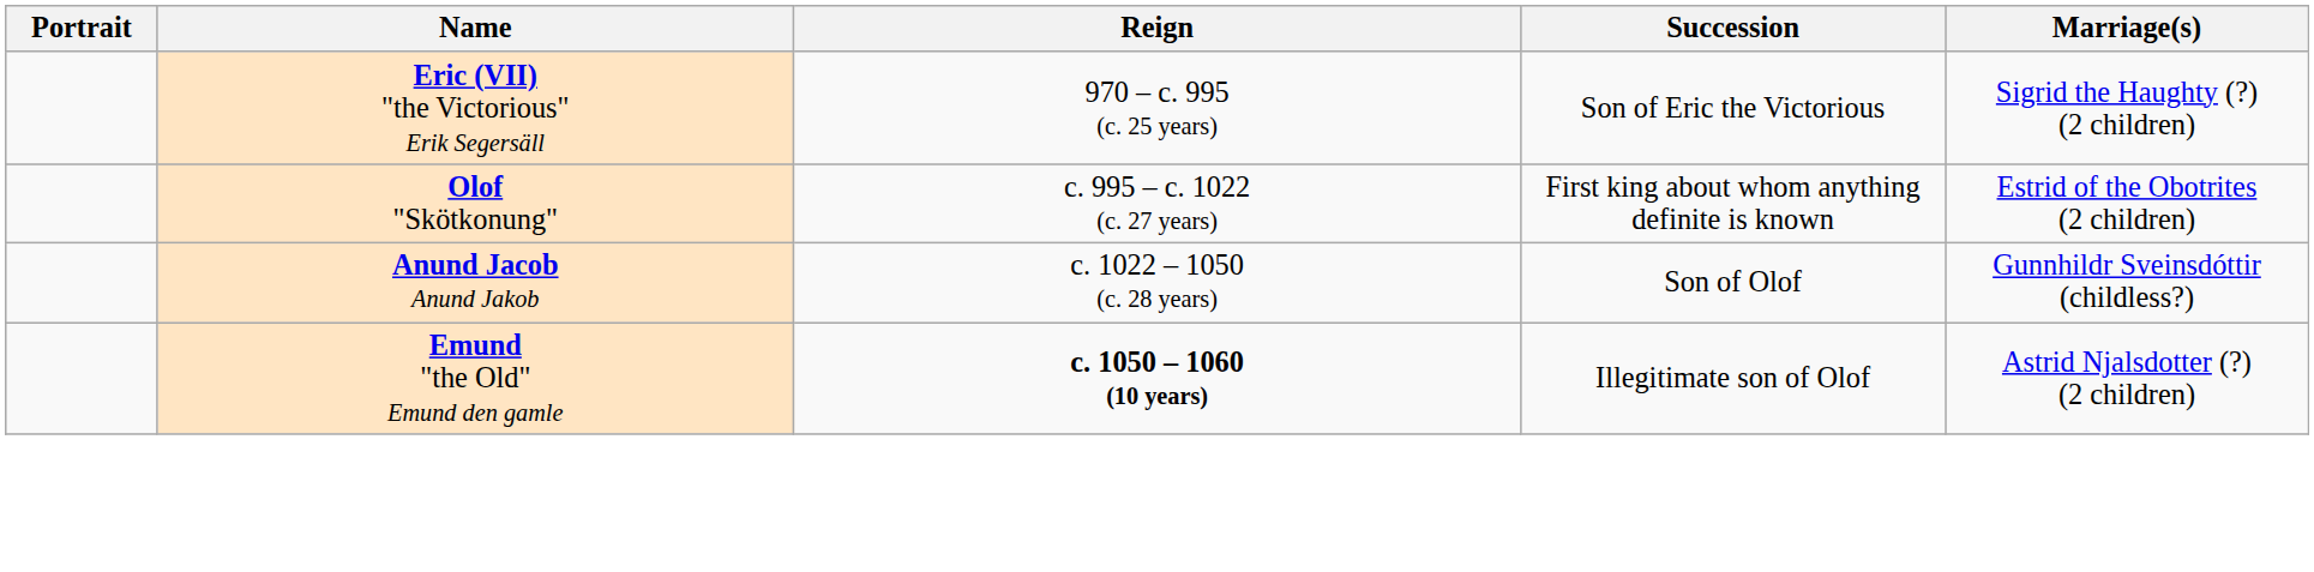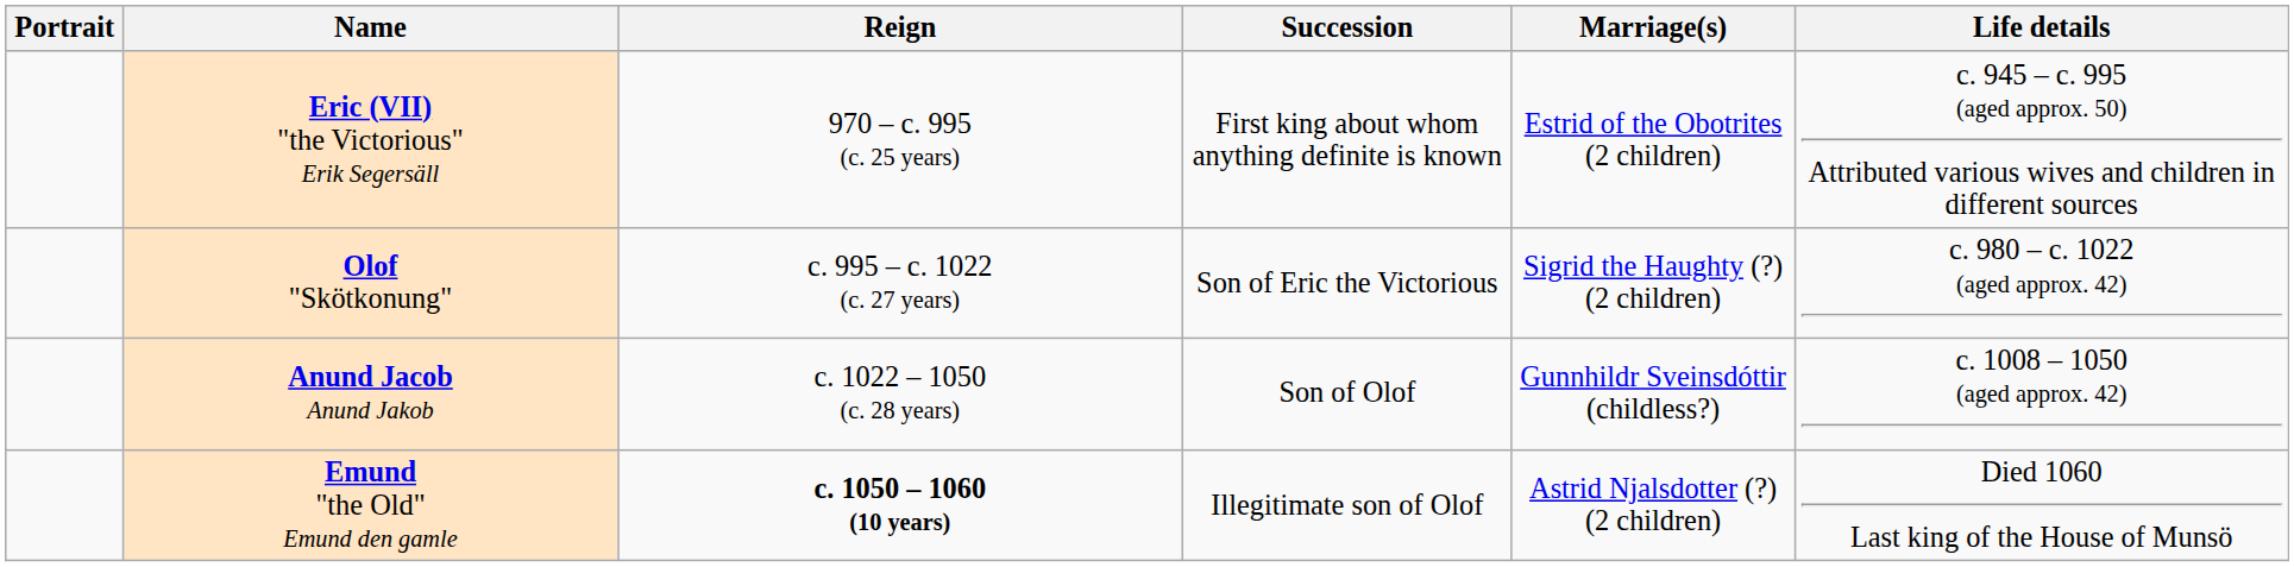+ column: Life details | c. 945 – c. 995 (aged approx. 50) Attributed various wives and children in different sources | c. 980 – c. 1022 (aged approx. 42) | c. 1008 – 1050 (aged approx. 42) | Died 1060 Last king of the House of Munsö
Eric (VII) "the Victorious" Erik Segersäll | Succession: Son of Eric the Victorious -> First king about whom anything definite is known
Eric (VII) "the Victorious" Erik Segersäll | Marriage(s): Sigrid the Haughty (?) (2 children) -> Estrid of the Obotrites (2 children)
Olof "Skötkonung" | Succession: First king about whom anything definite is known -> Son of Eric the Victorious
Olof "Skötkonung" | Marriage(s): Estrid of the Obotrites (2 children) -> Sigrid the Haughty (?) (2 children)
